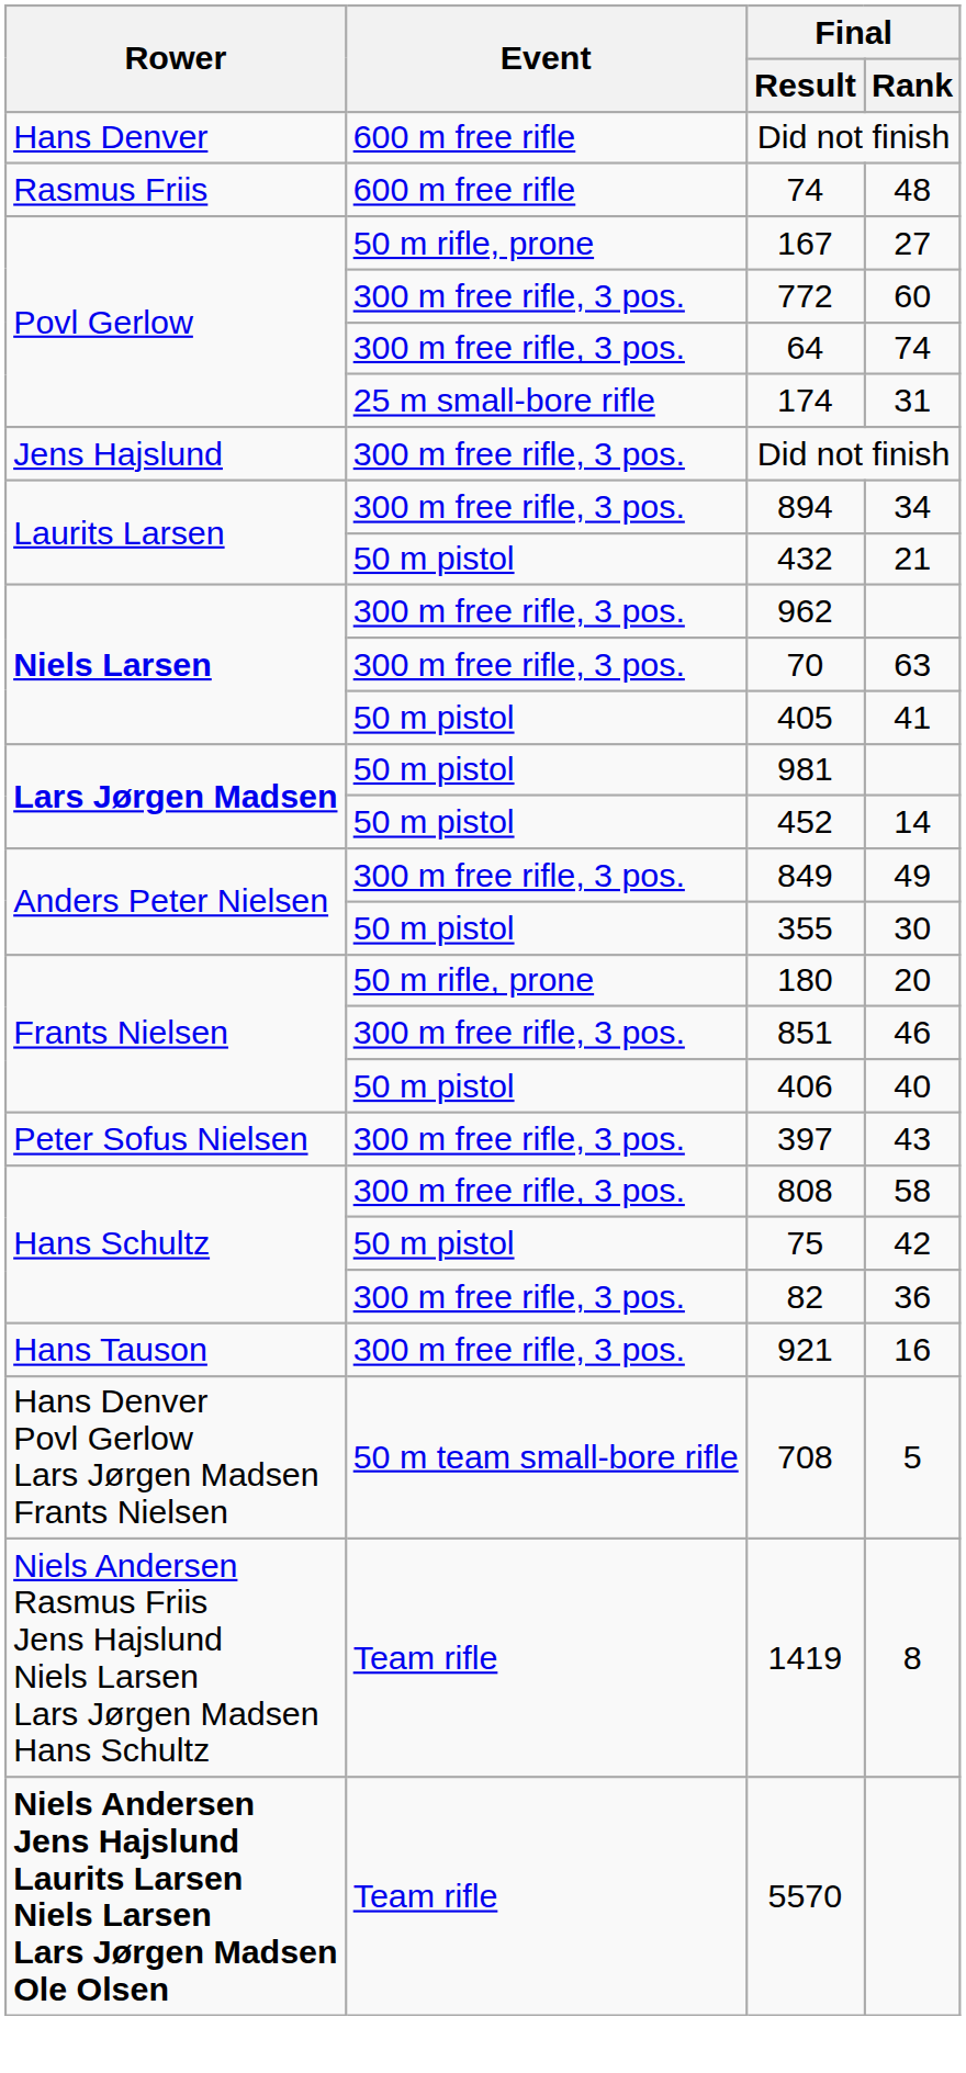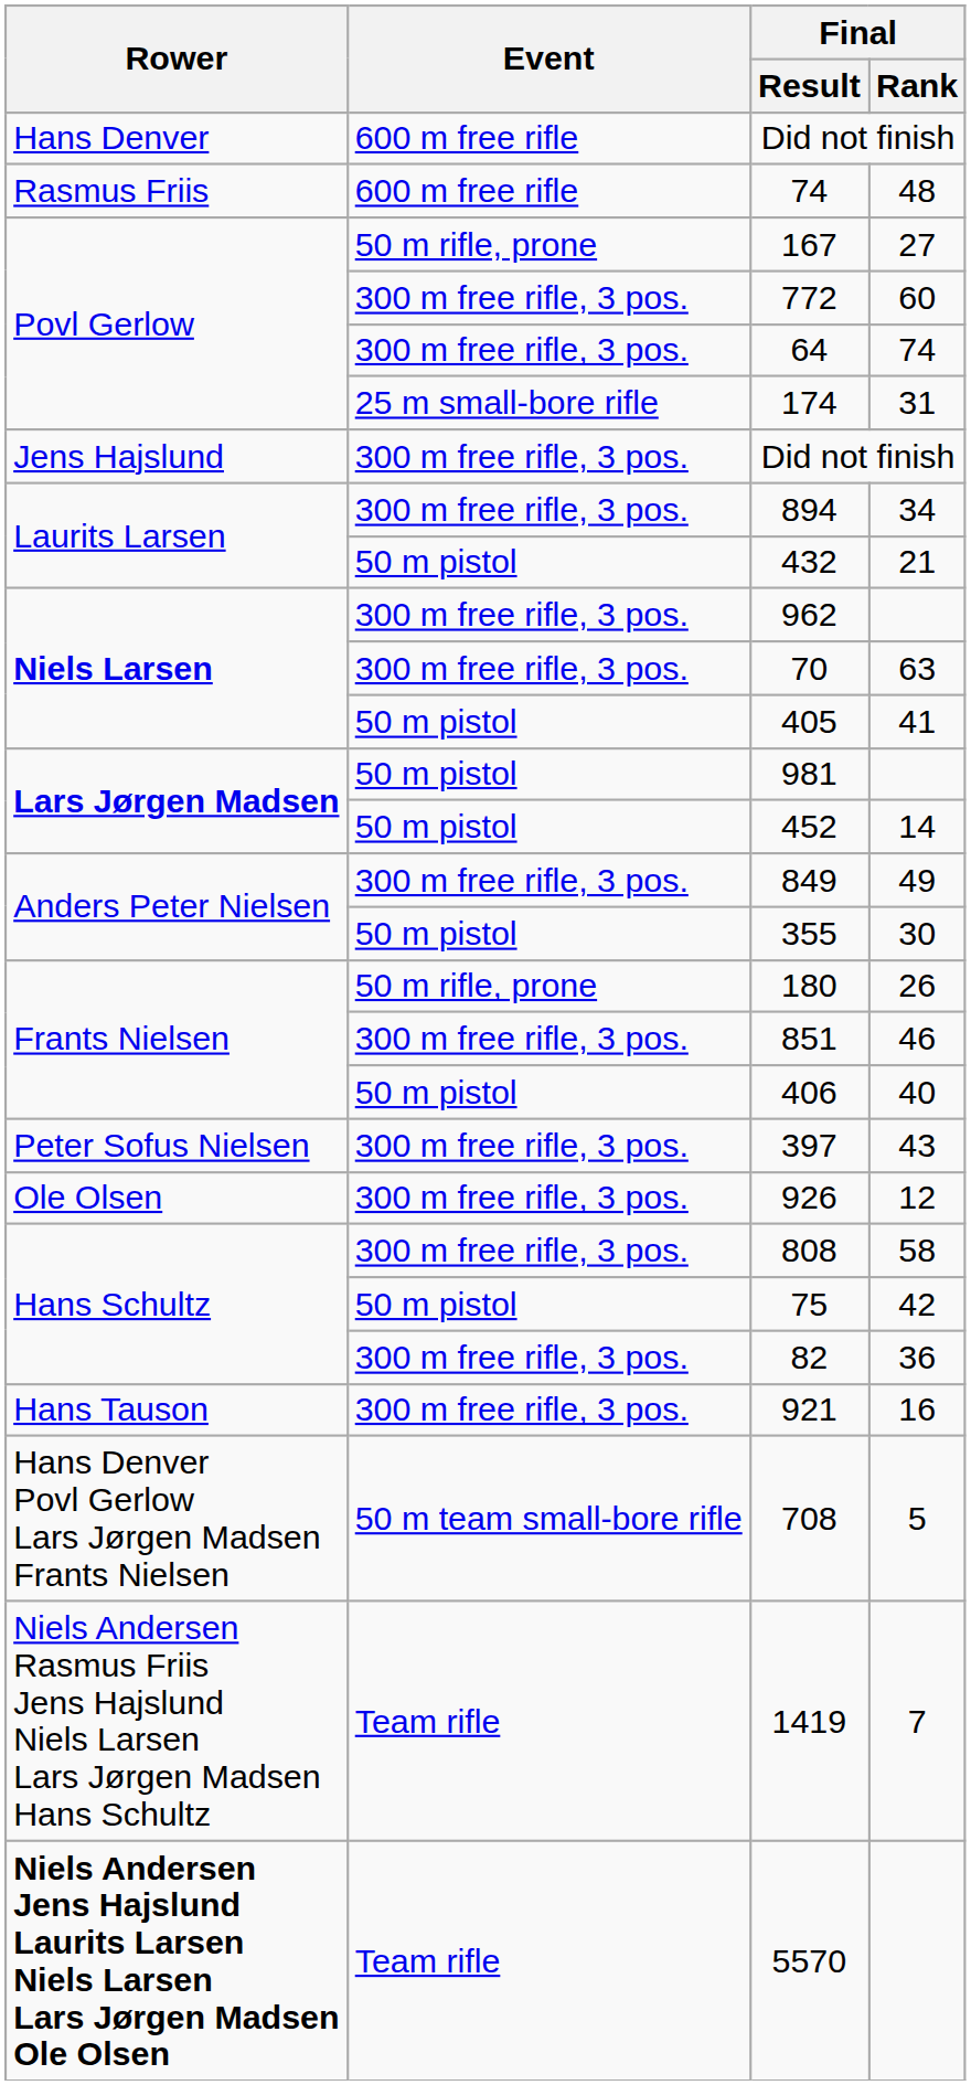180 | Final / Rank: 20 -> 26
+ row: Ole Olsen | 300 m free rifle, 3 pos. | 926 | 12
1419 | Final / Rank: 8 -> 7
